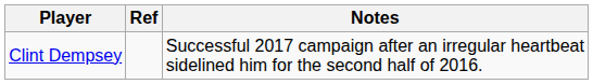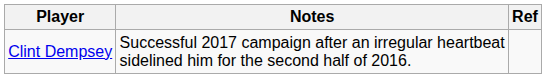columns swapped: Notes <-> Ref
